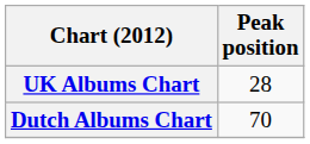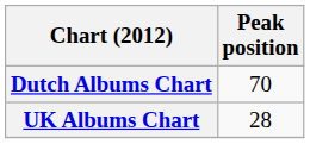rows swapped: Dutch Albums Chart <-> UK Albums Chart
